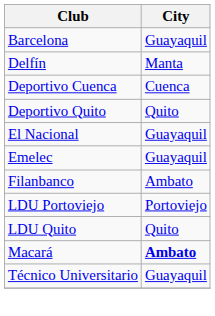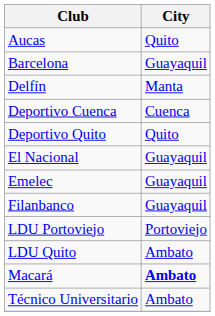+ row: Aucas | Quito
Filanbanco | City: Ambato -> Guayaquil
LDU Quito | City: Quito -> Ambato
Técnico Universitario | City: Guayaquil -> Ambato
